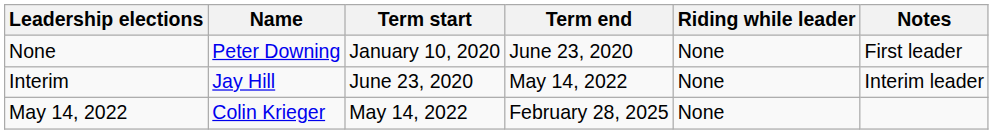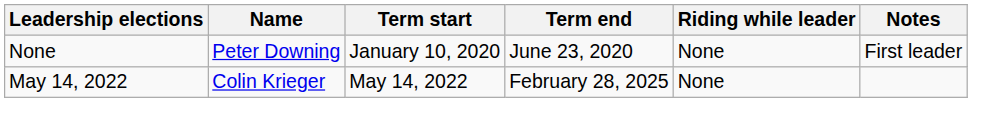- row: Interim | Jay Hill | June 23, 2020 | May 14, 2022 | None | Interim leader
